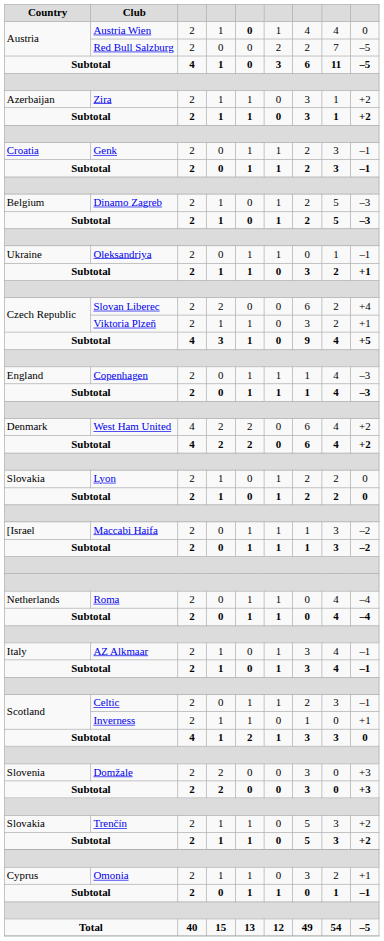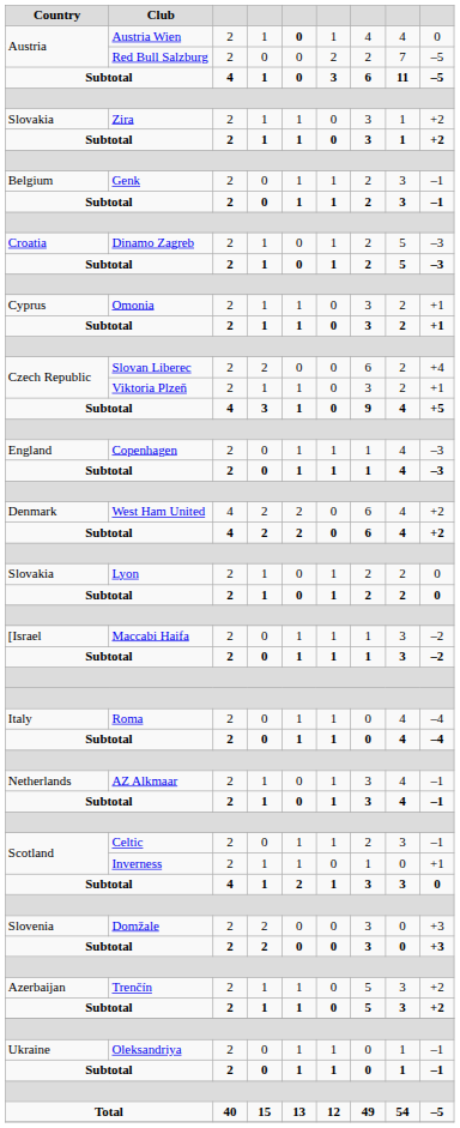Zira | Country: Azerbaijan -> Slovakia
Genk | Country: Croatia -> Belgium
Dinamo Zagreb | Country: Belgium -> Croatia
rows swapped: Omonia <-> Oleksandriya
Roma | Country: Netherlands -> Italy
AZ Alkmaar | Country: Italy -> Netherlands
Trenčín | Country: Slovakia -> Azerbaijan
